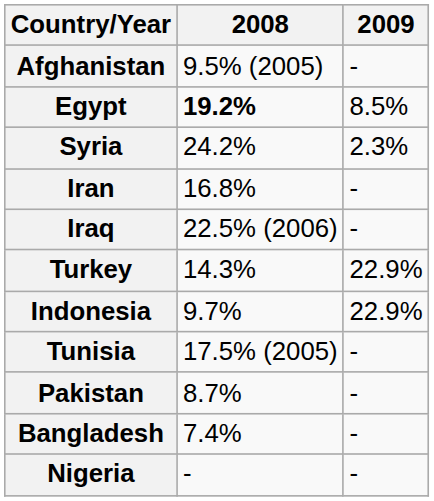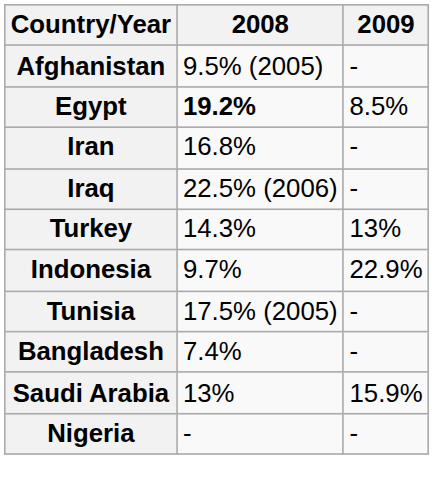- row: Syria | 24.2% | 2.3%
Turkey | 2009: 22.9% -> 13%
- row: Pakistan | 8.7% | -
+ row: Saudi Arabia | 13% | 15.9%
